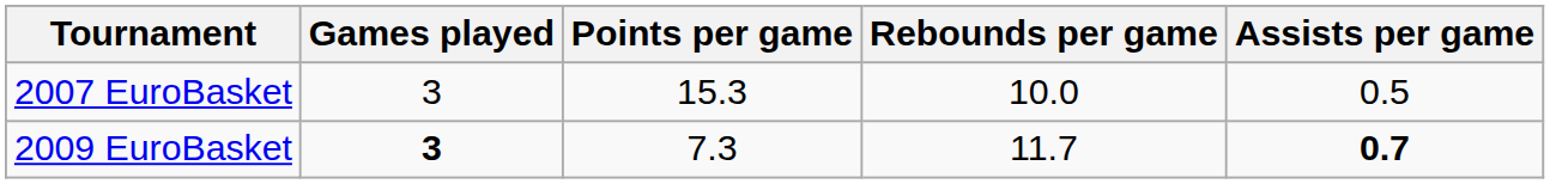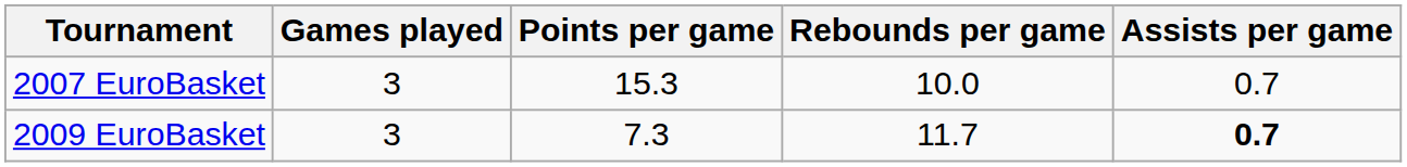2007 EuroBasket | Assists per game: 0.5 -> 0.7
2009 EuroBasket | Games played: bold -> normal
